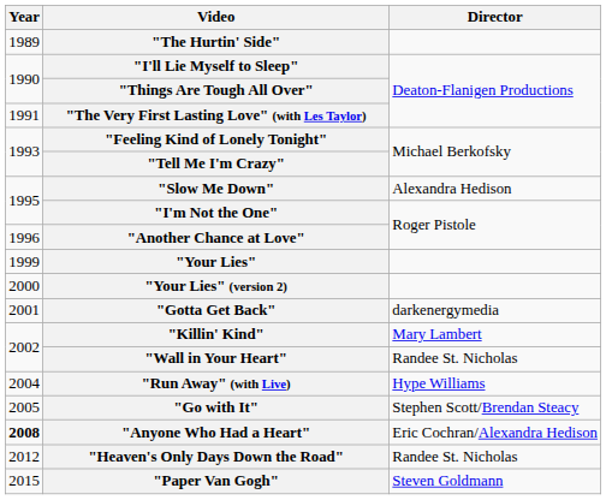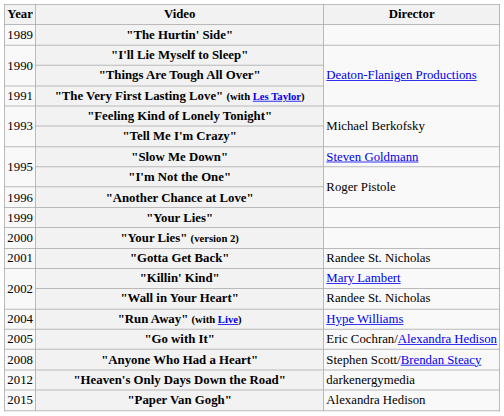"Slow Me Down" | Director: Alexandra Hedison -> Steven Goldmann
"Gotta Get Back" | Director: darkenergymedia -> Randee St. Nicholas
"Go with It" | Director: Stephen Scott/Brendan Steacy -> Eric Cochran/Alexandra Hedison
"Anyone Who Had a Heart" | Year: bold -> normal
"Anyone Who Had a Heart" | Director: Eric Cochran/Alexandra Hedison -> Stephen Scott/Brendan Steacy
"Heaven's Only Days Down the Road" | Director: Randee St. Nicholas -> darkenergymedia
"Paper Van Gogh" | Director: Steven Goldmann -> Alexandra Hedison
